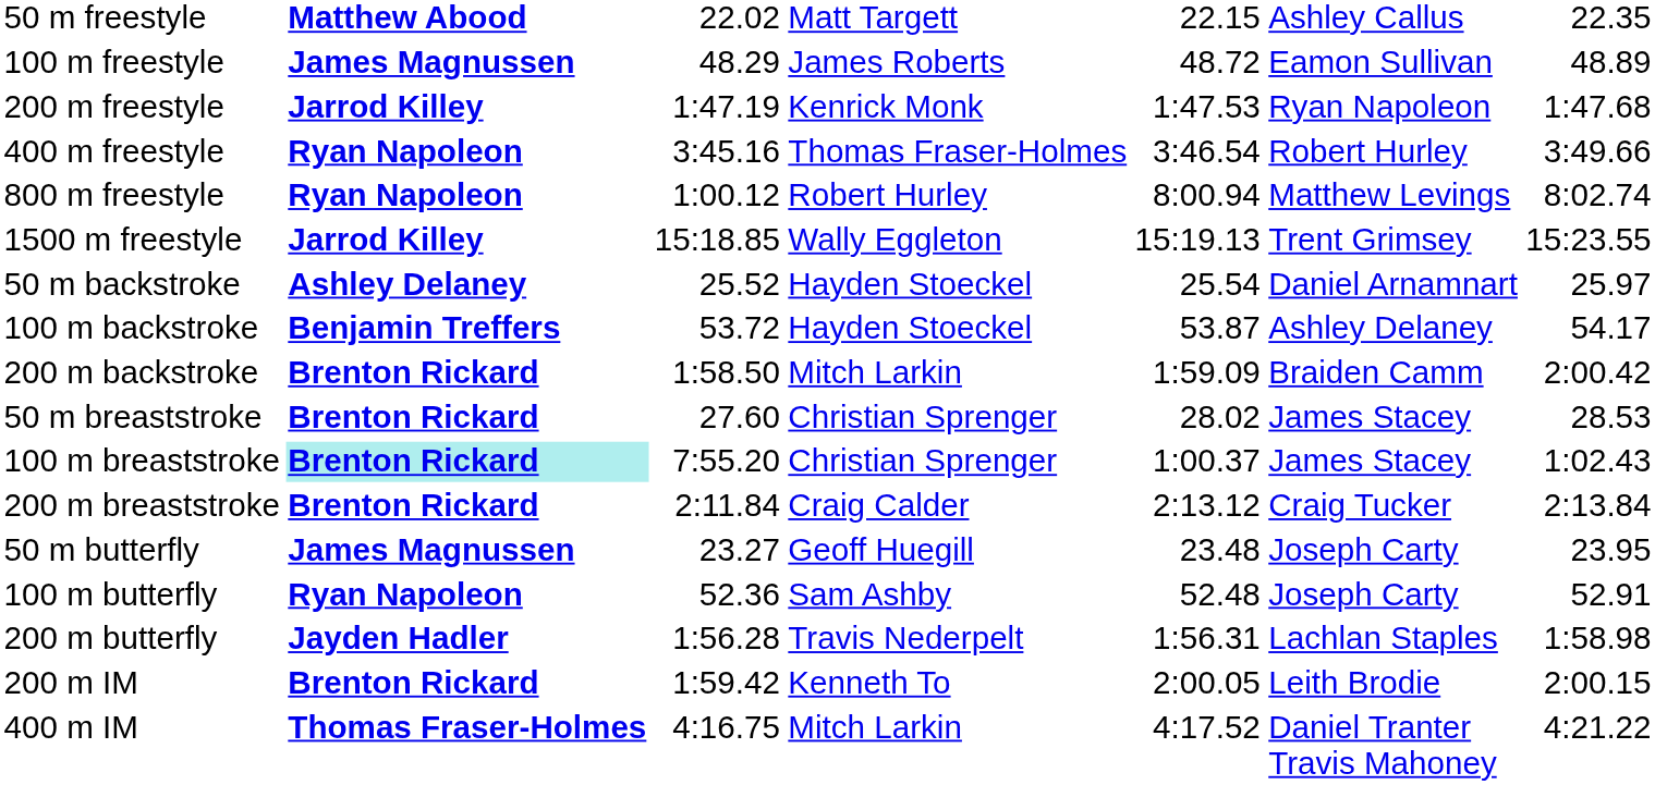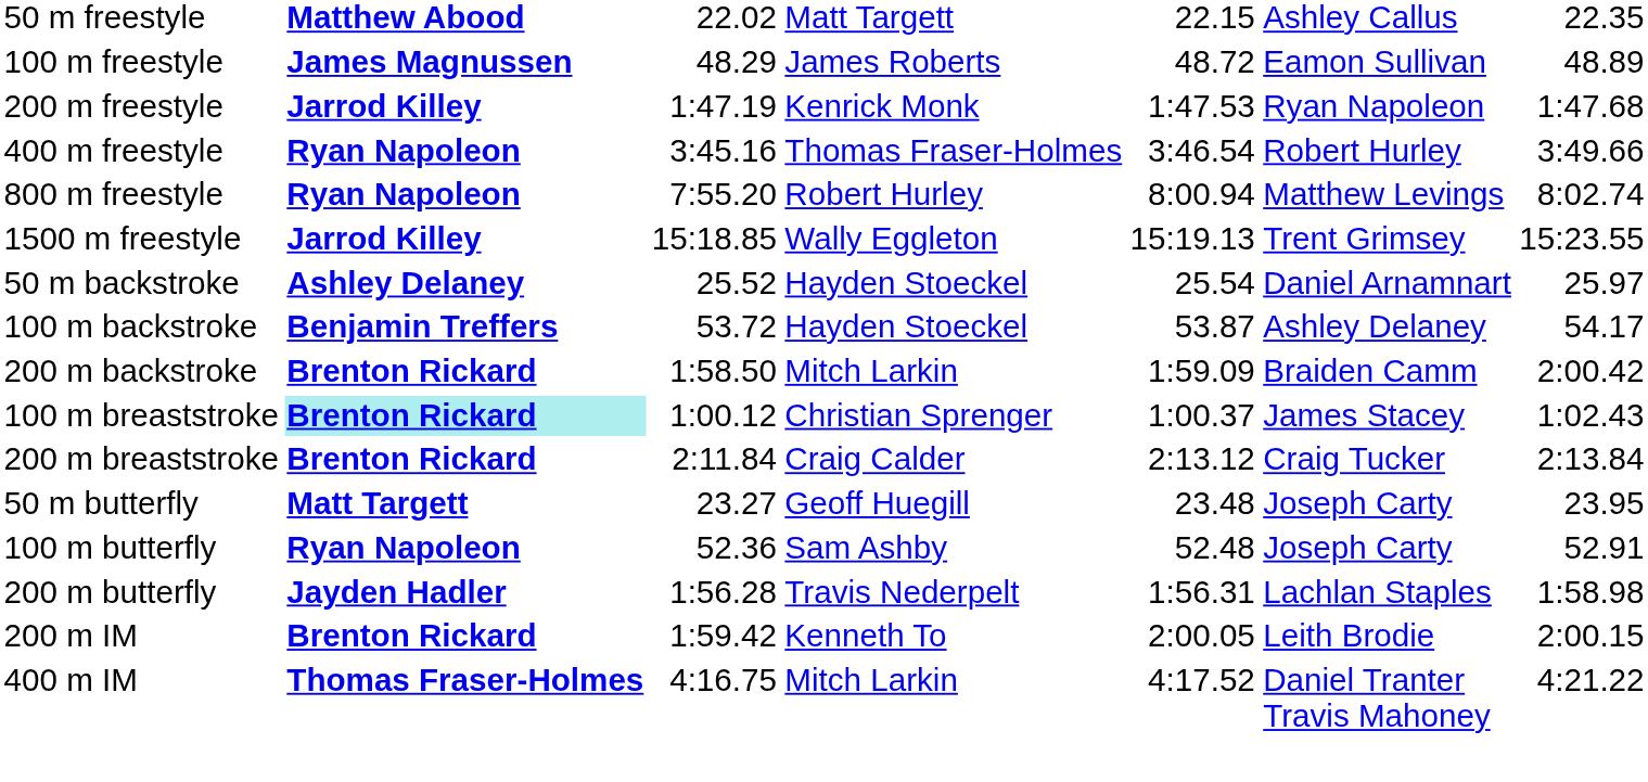800 m freestyle | column 3: 1:00.12 -> 7:55.20
- row: 50 m breaststroke | Brenton Rickard | 27.60 | Christian Sprenger | 28.02 | James Stacey | 28.53
100 m breaststroke | column 3: 7:55.20 -> 1:00.12
50 m butterfly | column 2: James Magnussen -> Matt Targett
